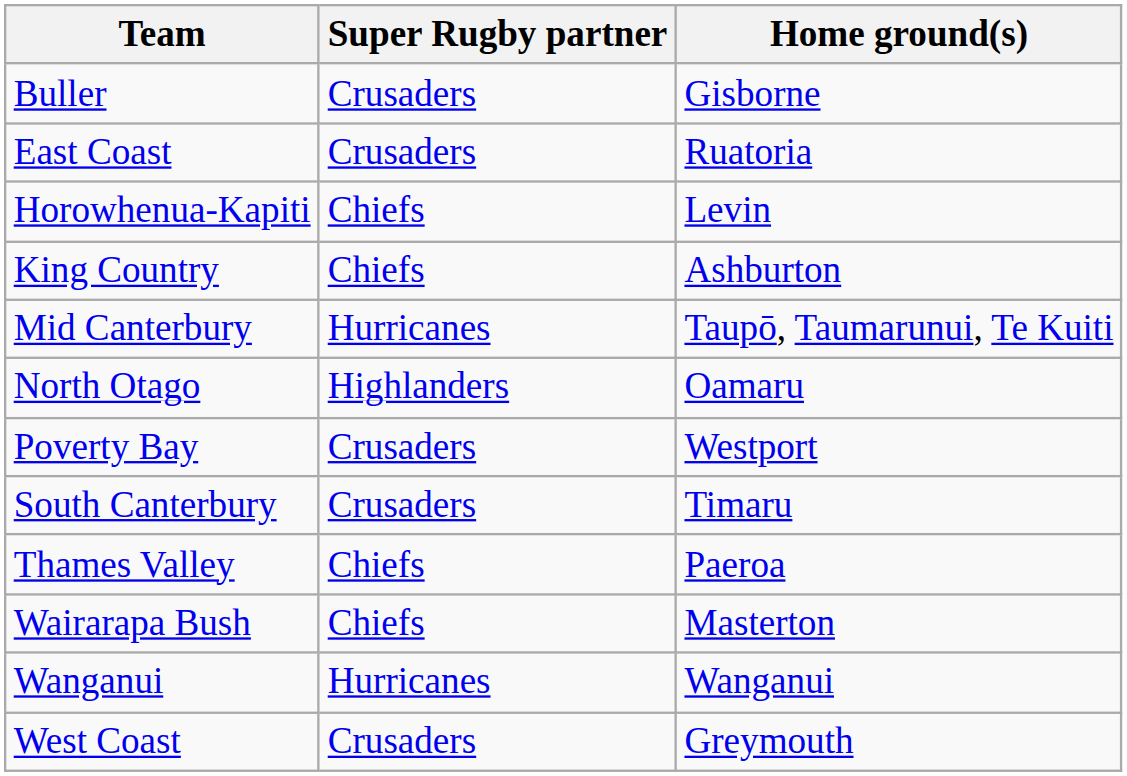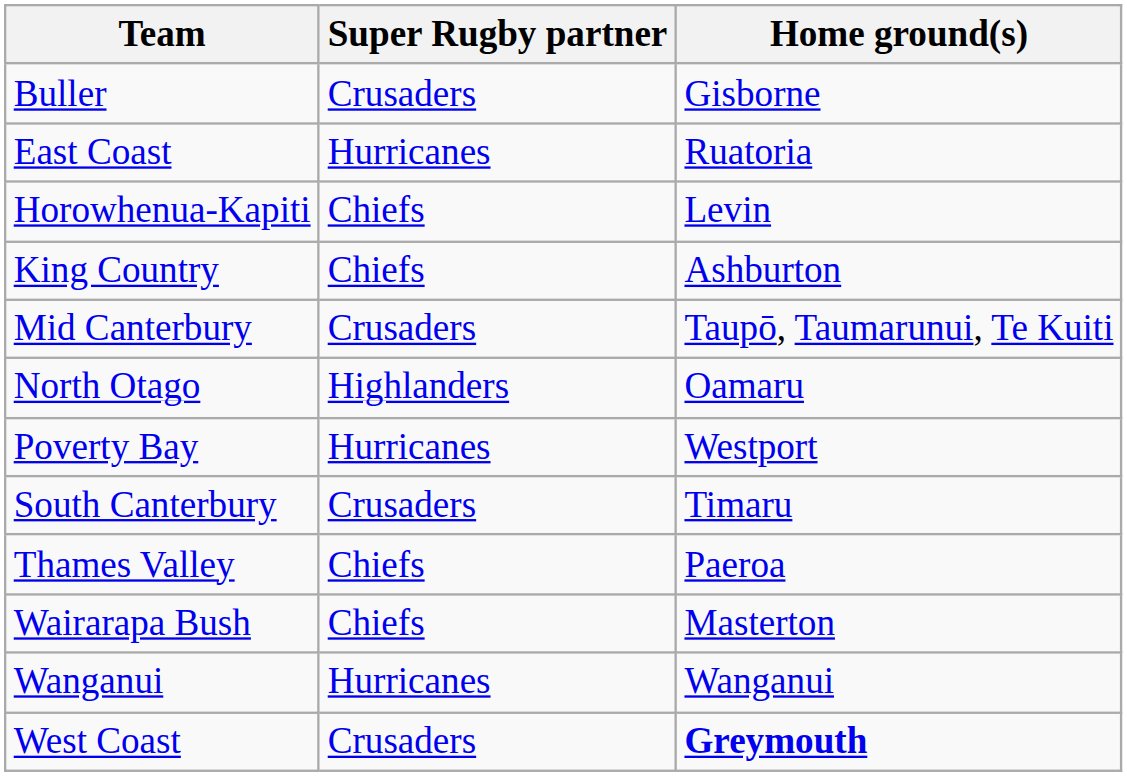East Coast | Super Rugby partner: Crusaders -> Hurricanes
Mid Canterbury | Super Rugby partner: Hurricanes -> Crusaders
Poverty Bay | Super Rugby partner: Crusaders -> Hurricanes
West Coast | Home ground(s): normal -> bold
